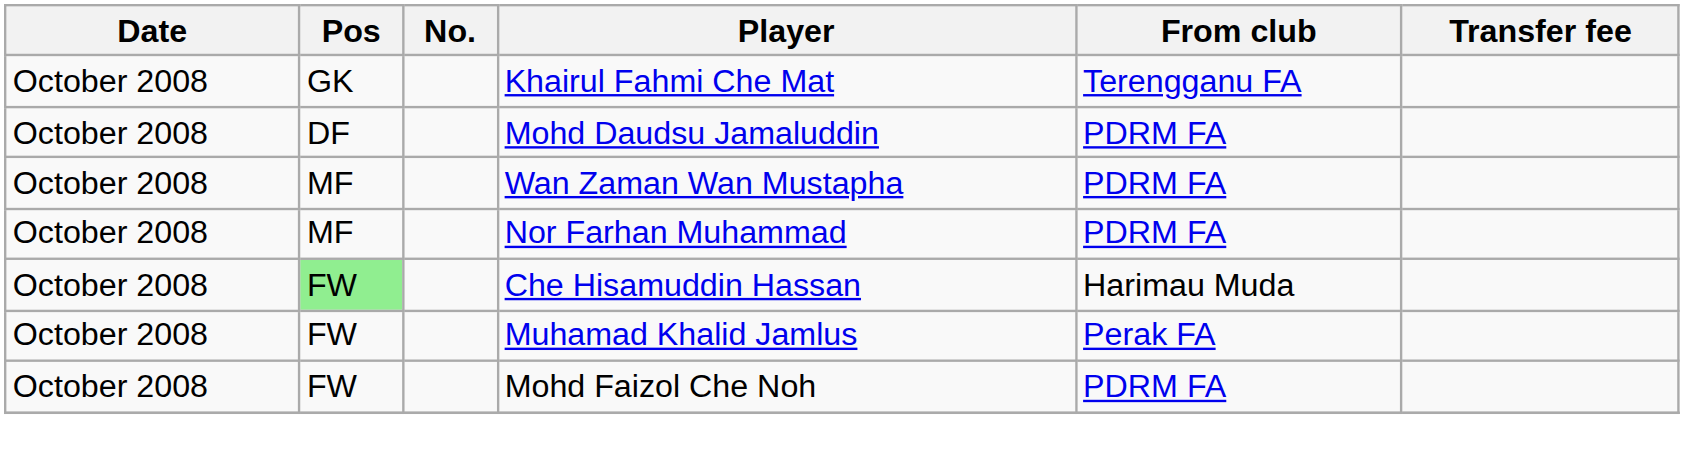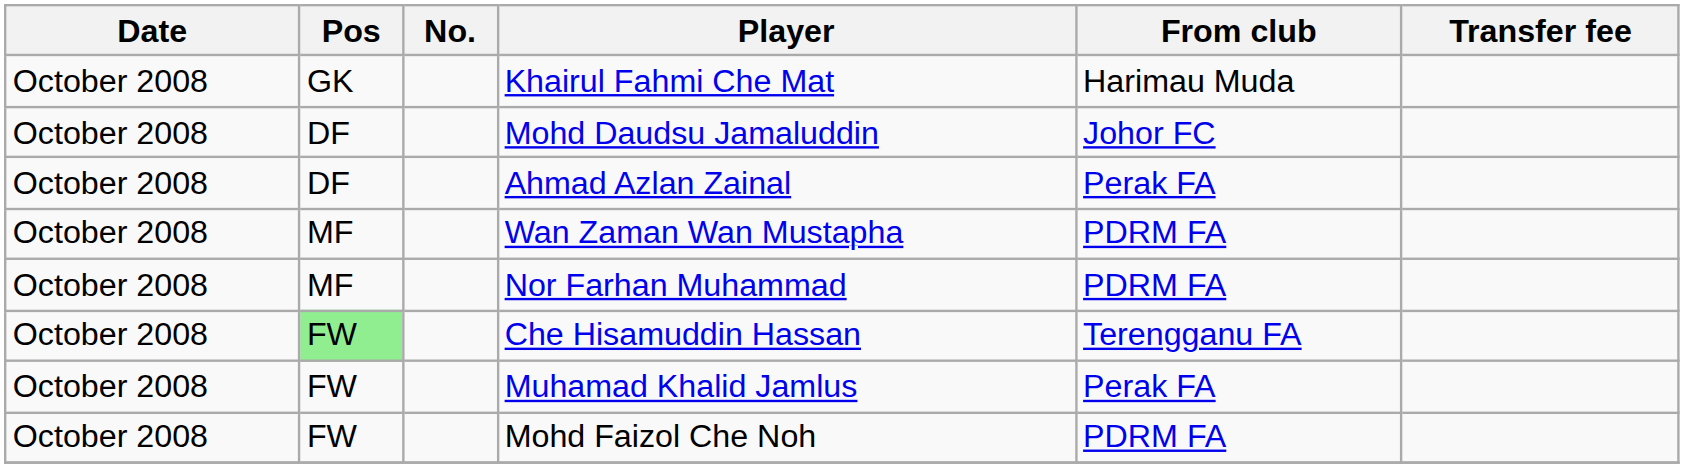Khairul Fahmi Che Mat | From club: Terengganu FA -> Harimau Muda
Mohd Daudsu Jamaluddin | From club: PDRM FA -> Johor FC
+ row: October 2008 | DF | Ahmad Azlan Zainal | Perak FA
Che Hisamuddin Hassan | From club: Harimau Muda -> Terengganu FA
